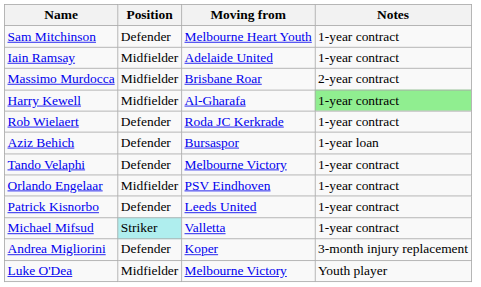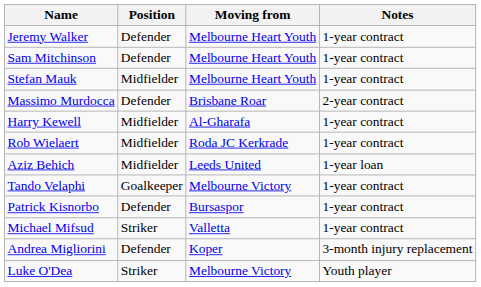+ row: Jeremy Walker | Defender | Melbourne Heart Youth | 1-year contract
+ row: Stefan Mauk | Midfielder | Melbourne Heart Youth | 1-year contract
- row: Iain Ramsay | Midfielder | Adelaide United | 1-year contract
Massimo Murdocca | Position: Midfielder -> Defender
Harry Kewell | Notes: lightgreen background -> no background
Rob Wielaert | Position: Defender -> Midfielder
Aziz Behich | Position: Defender -> Midfielder
Aziz Behich | Moving from: Bursaspor -> Leeds United
Tando Velaphi | Position: Defender -> Goalkeeper
- row: Orlando Engelaar | Midfielder | PSV Eindhoven | 1-year contract
Patrick Kisnorbo | Moving from: Leeds United -> Bursaspor
Michael Mifsud | Position: paleturquoise background -> no background
Luke O'Dea | Position: Midfielder -> Striker
